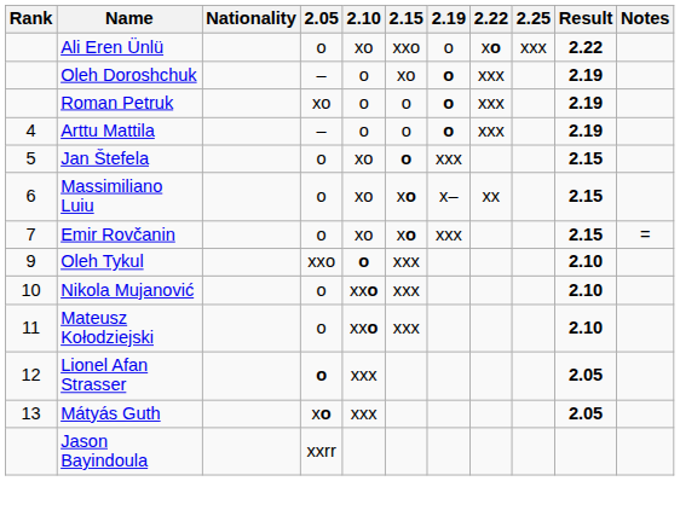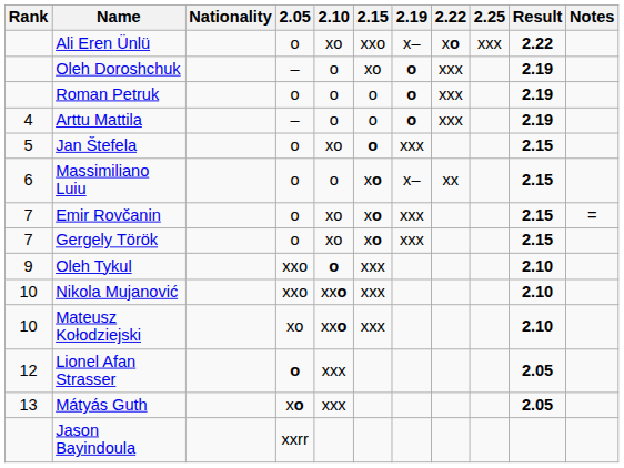Ali Eren Ünlü | 2.19: o -> x–
Roman Petruk | 2.05: xo -> o
Massimiliano Luiu | 2.10: xo -> o
+ row: 7 | Gergely Török | o | xo | xo | xxx | 2.15
Nikola Mujanović | 2.05: o -> xxo
Mateusz Kołodziejski | Rank: 11 -> 10
Mateusz Kołodziejski | 2.05: o -> xo
